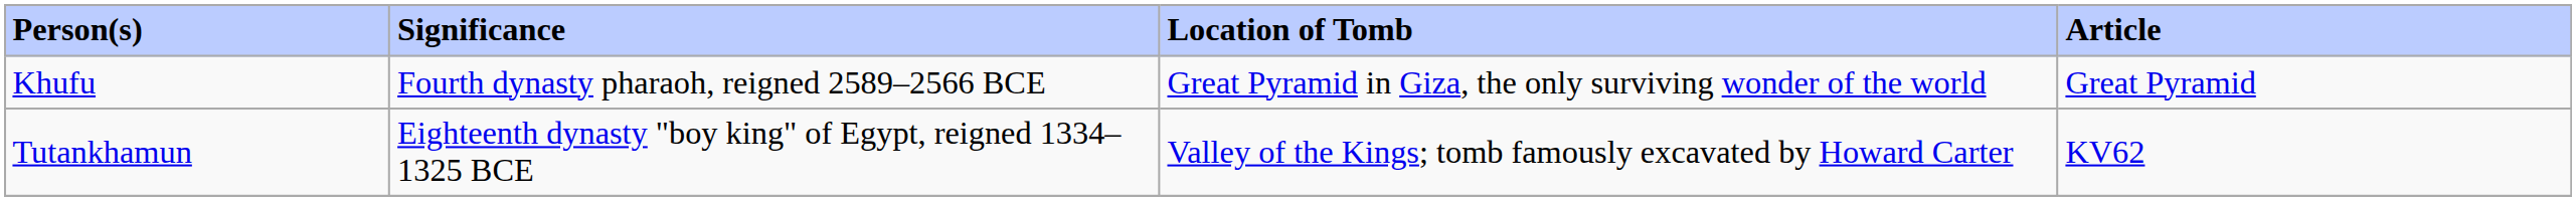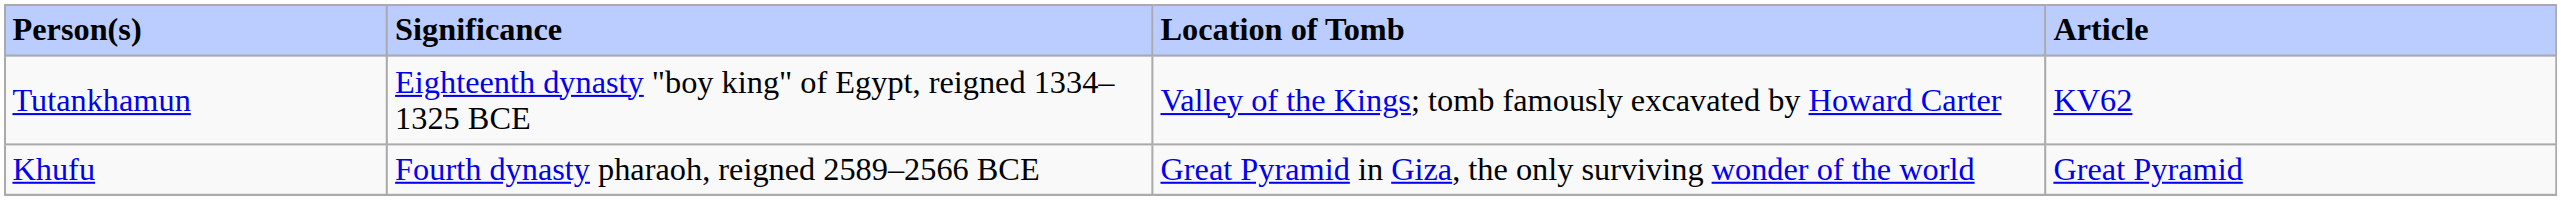rows swapped: Khufu <-> Tutankhamun
